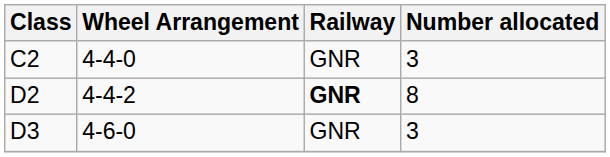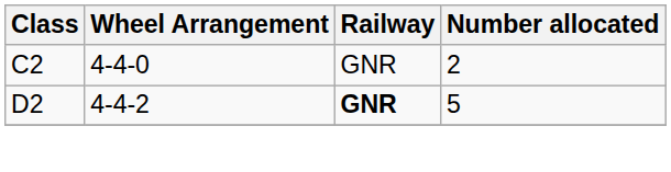C2 | Number allocated: 3 -> 2
D2 | Number allocated: 8 -> 5
- row: D3 | 4-6-0 | GNR | 3
